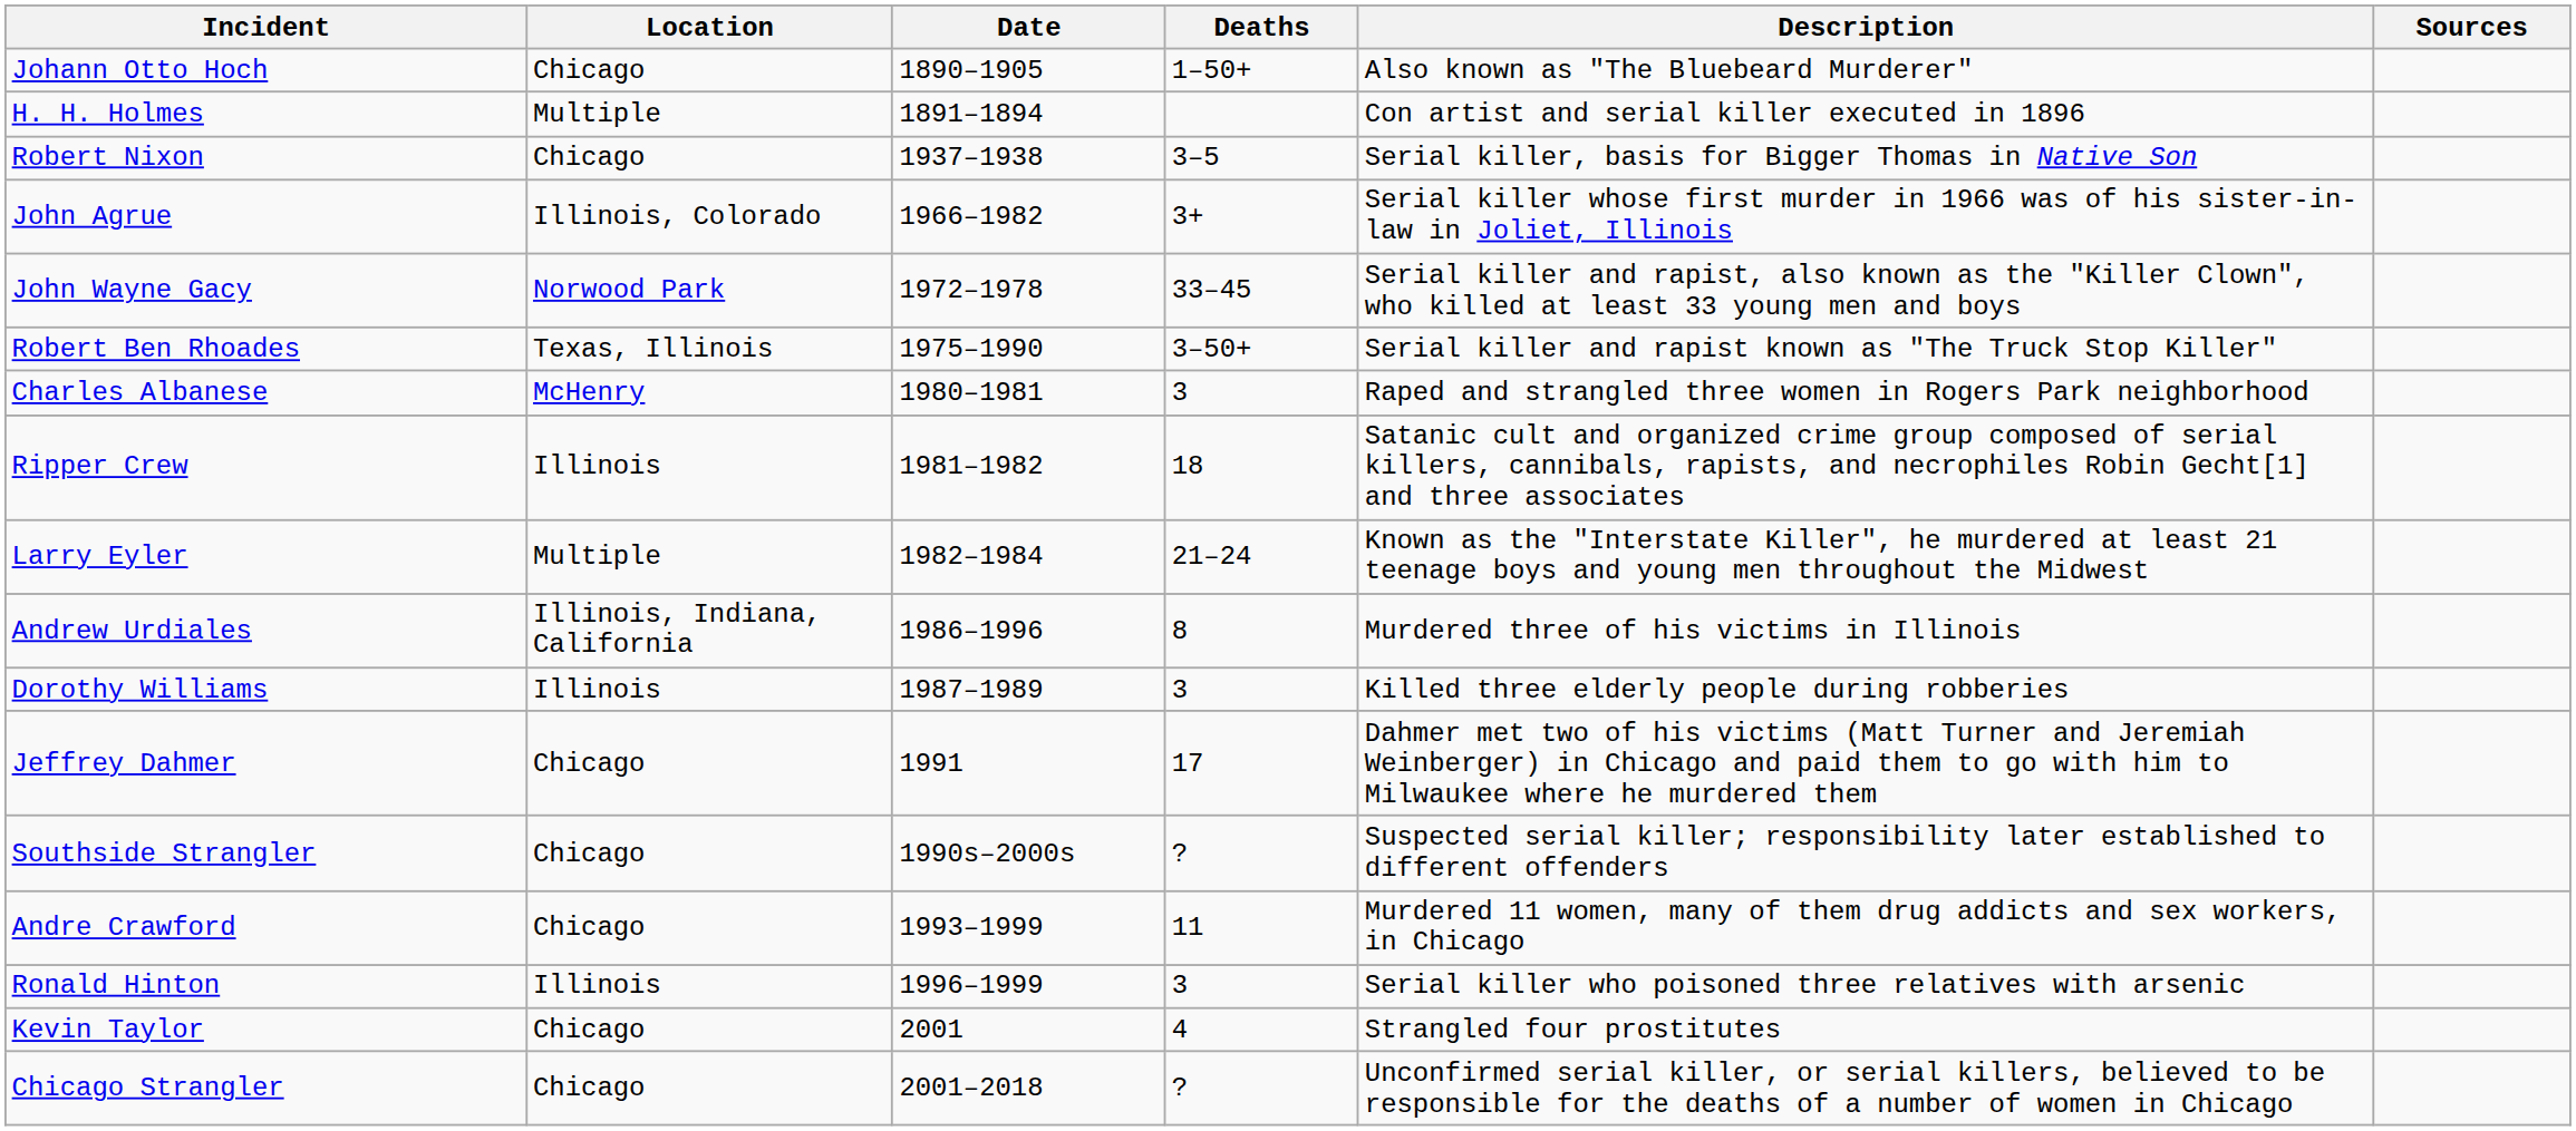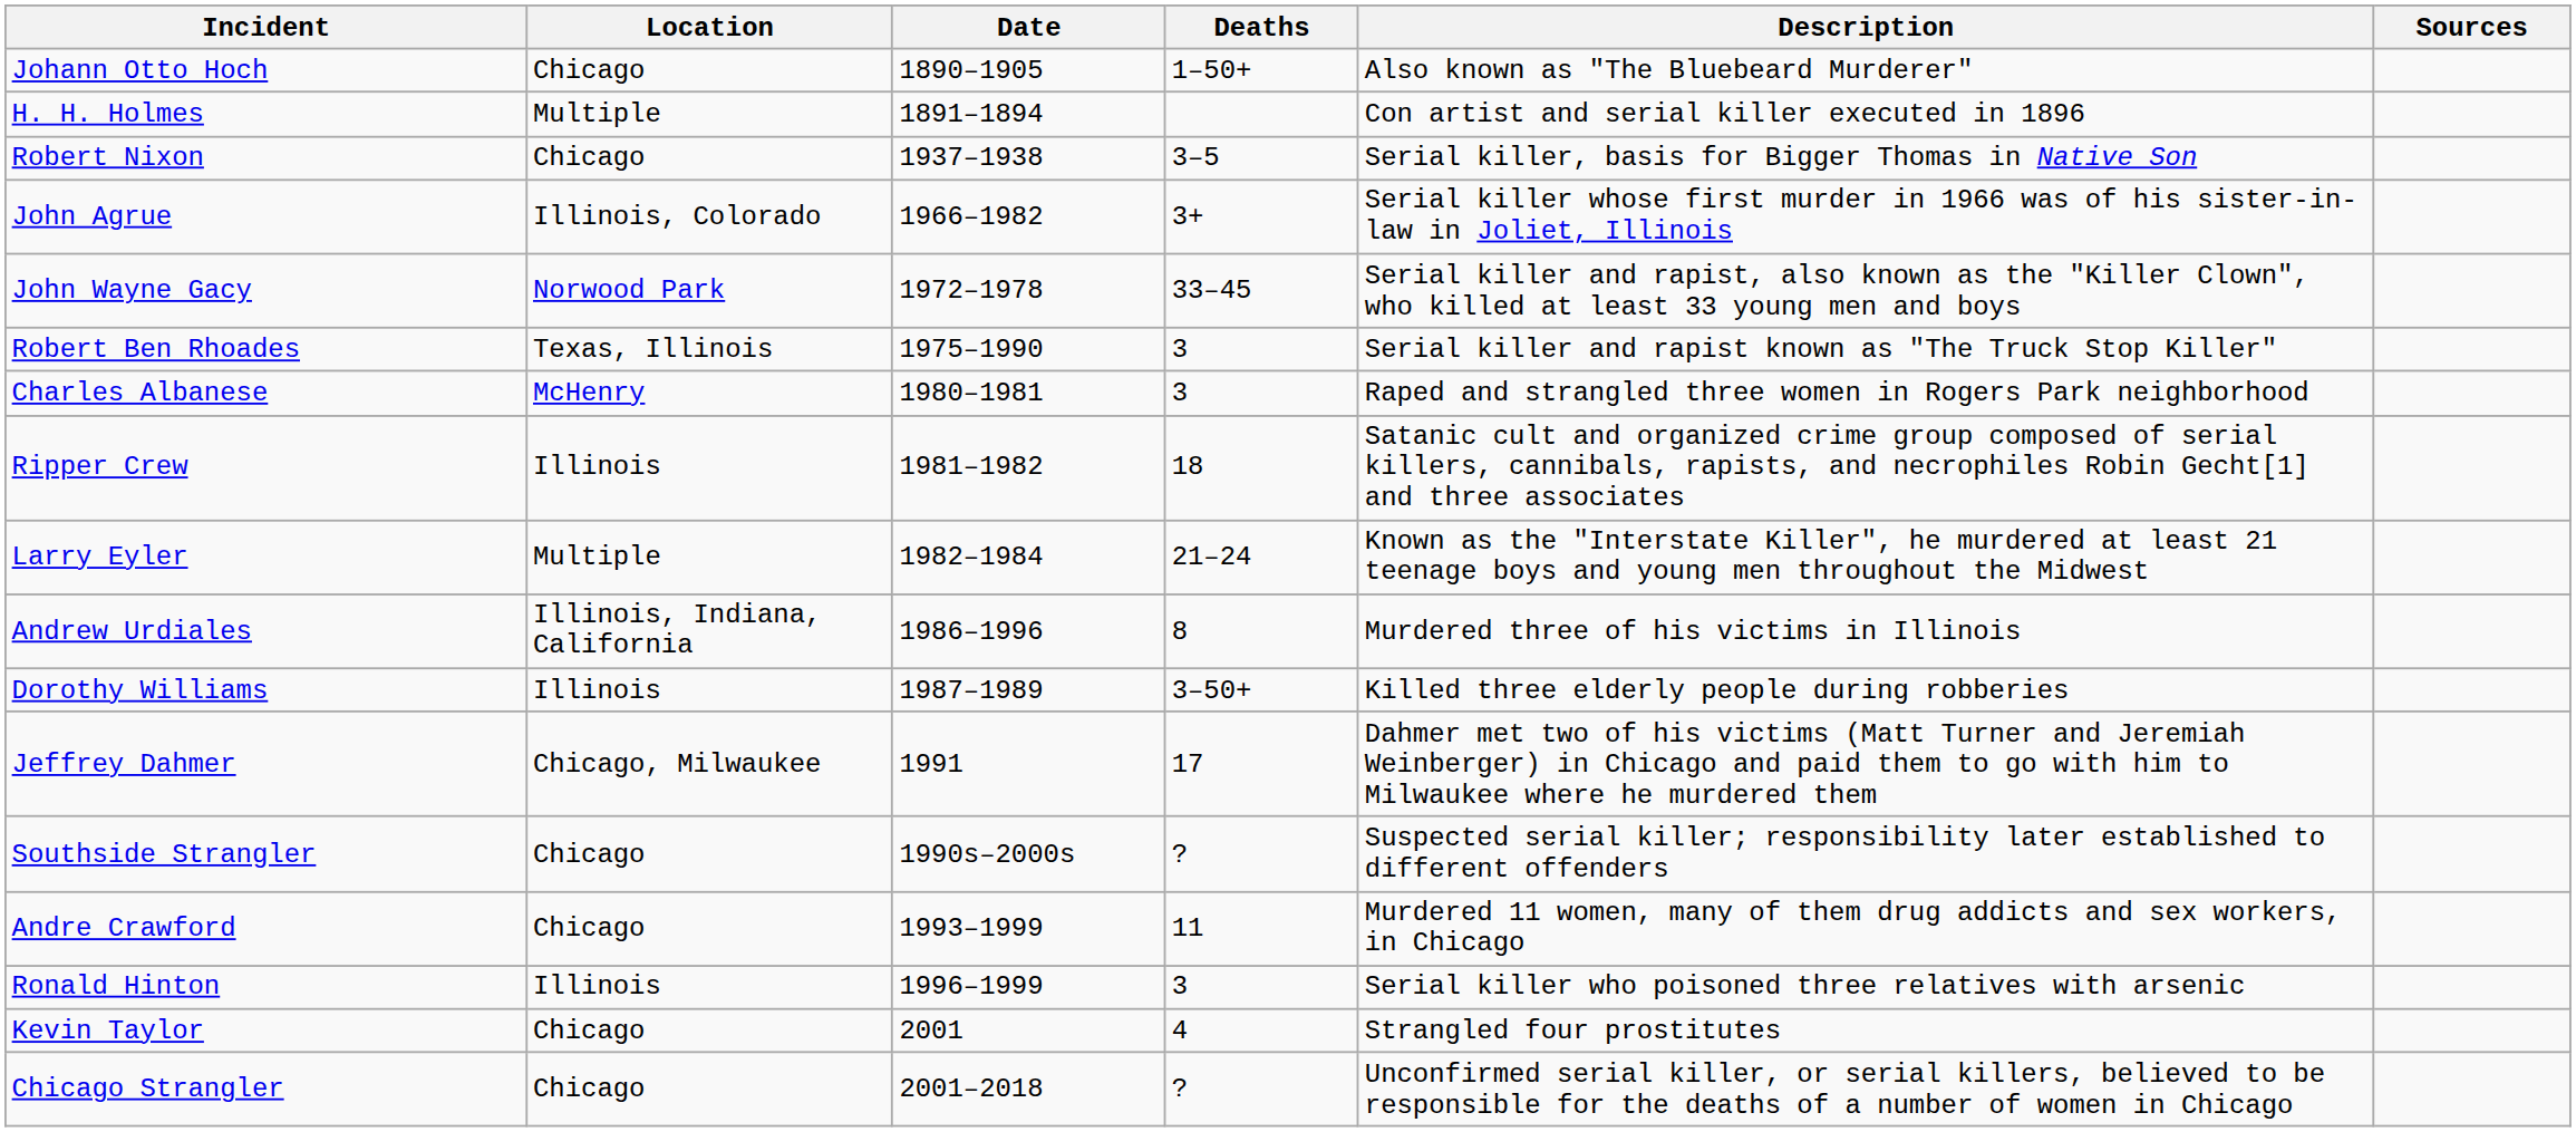Robert Ben Rhoades | Deaths: 3–50+ -> 3
Dorothy Williams | Deaths: 3 -> 3–50+
Jeffrey Dahmer | Location: Chicago -> Chicago, Milwaukee
